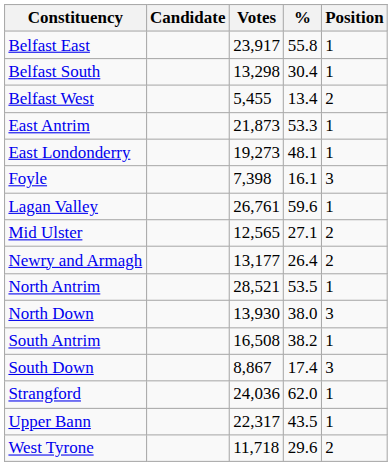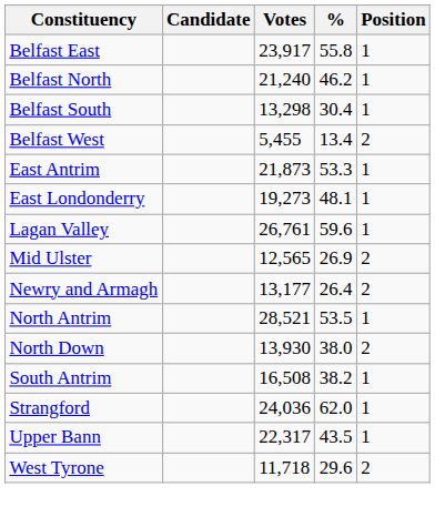+ row: Belfast North | 21,240 | 46.2 | 1
- row: Foyle | 7,398 | 16.1 | 3
Mid Ulster | %: 27.1 -> 26.9
North Down | Position: 3 -> 2
- row: South Down | 8,867 | 17.4 | 3
